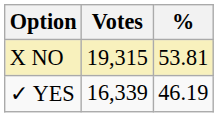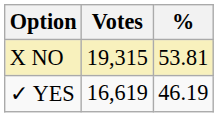✓ YES | Votes: 16,339 -> 16,619
